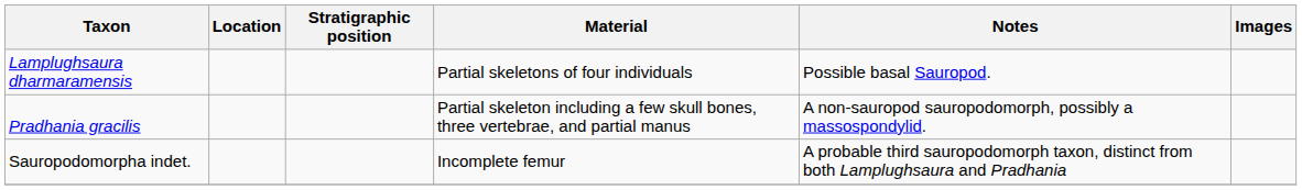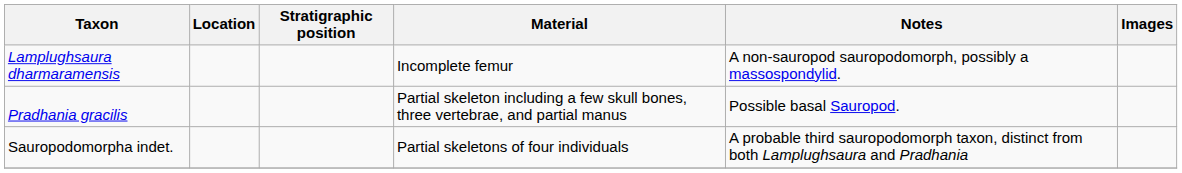Lamplughsaura dharmaramensis | Material: Partial skeletons of four individuals -> Incomplete femur
Lamplughsaura dharmaramensis | Notes: Possible basal Sauropod. -> A non-sauropod sauropodomorph, possibly a massospondylid.
Pradhania gracilis | Notes: A non-sauropod sauropodomorph, possibly a massospondylid. -> Possible basal Sauropod.
Sauropodomorpha indet. | Material: Incomplete femur -> Partial skeletons of four individuals
